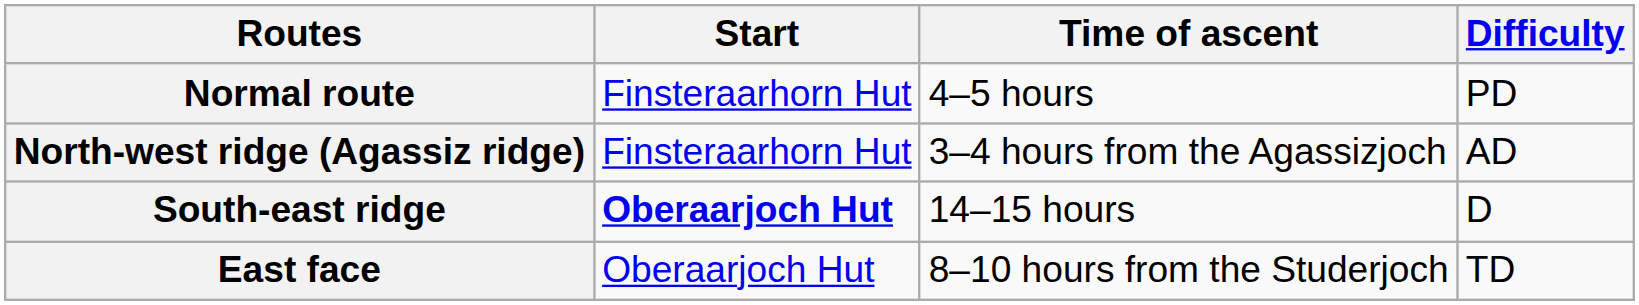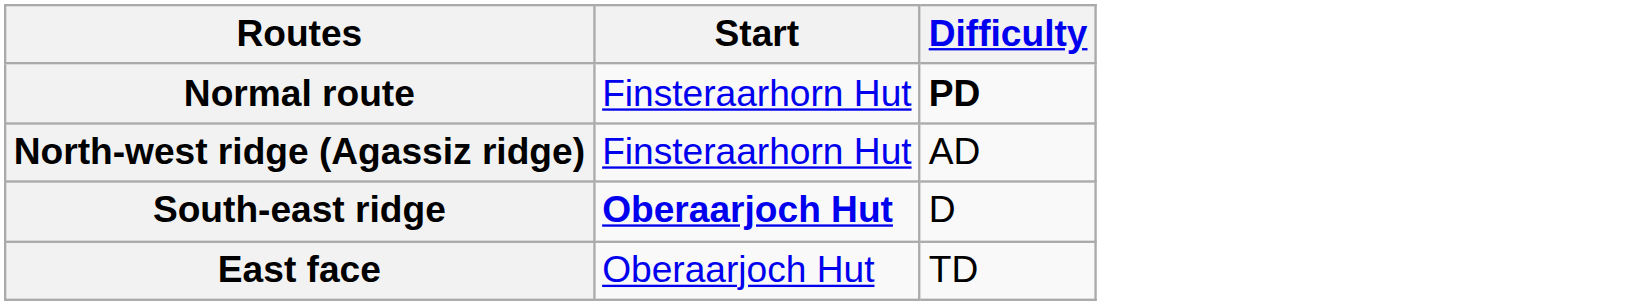- column: Time of ascent | 4–5 hours | 3–4 hours from the Agassizjoch | 14–15 hours | 8–10 hours from the Studerjoch
Normal route | Difficulty: normal -> bold
